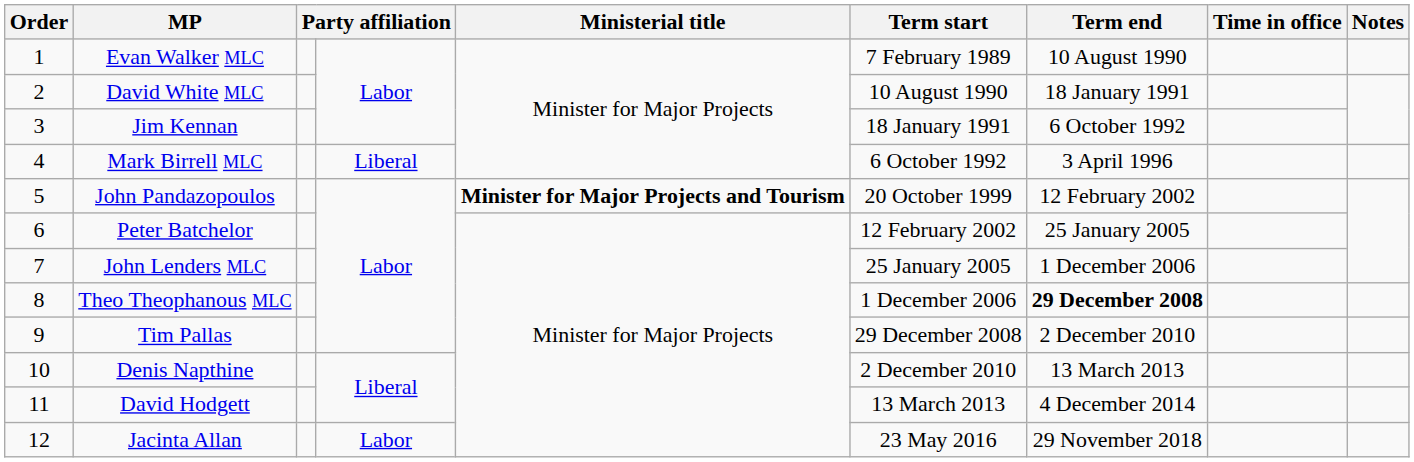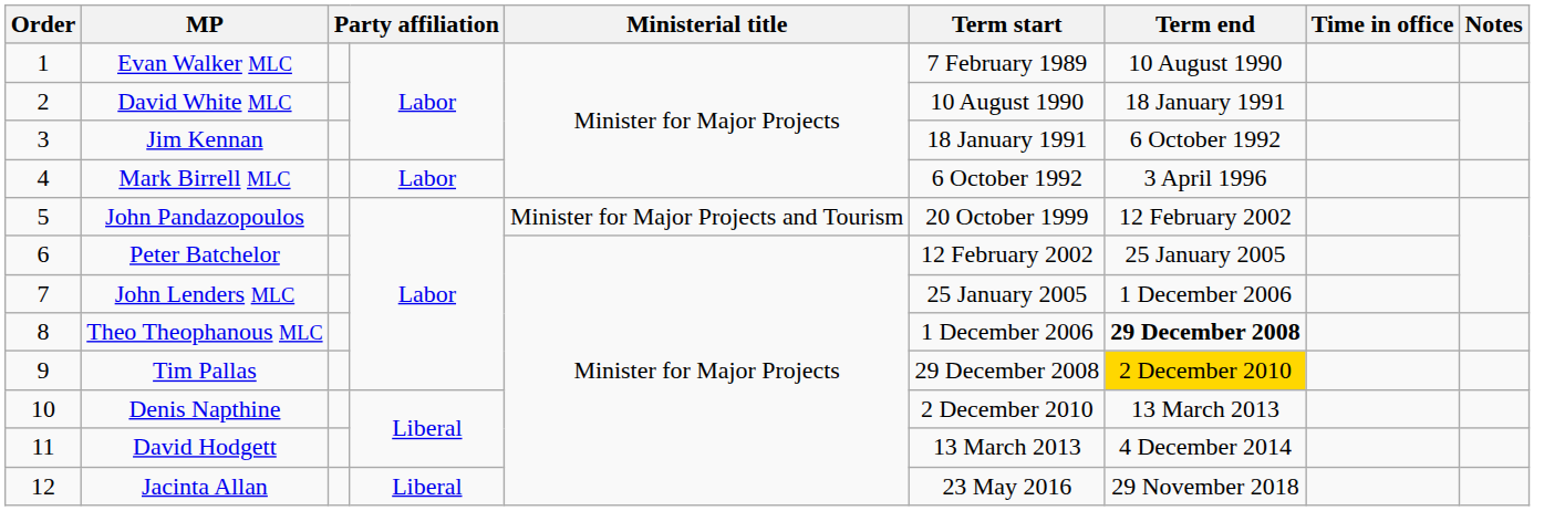Mark Birrell MLC | column 4: Liberal -> Labor
John Pandazopoulos | Ministerial title: bold -> normal
Tim Pallas | Term end: no background -> gold background
Jacinta Allan | column 4: Labor -> Liberal
